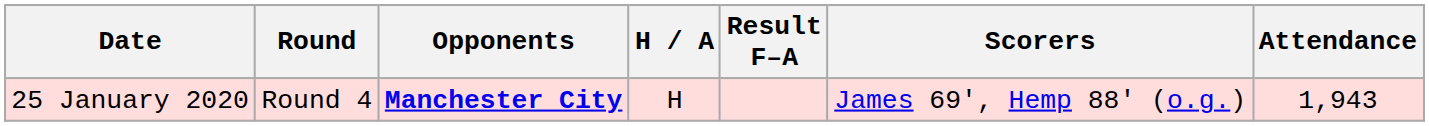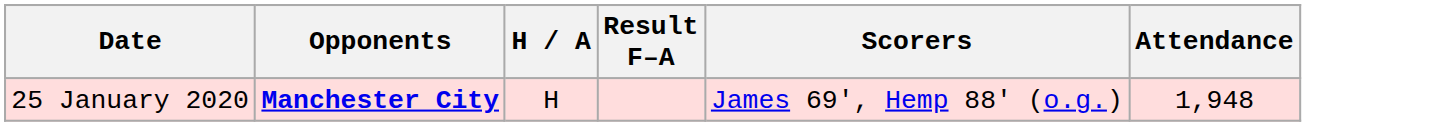- column: Round | Round 4
25 January 2020 | Attendance: 1,943 -> 1,948
